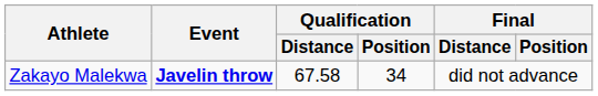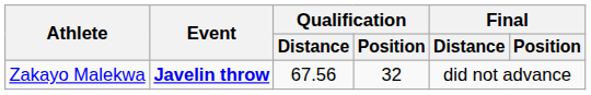Zakayo Malekwa | Qualification / Distance: 67.58 -> 67.56
Zakayo Malekwa | Qualification / Position: 34 -> 32
